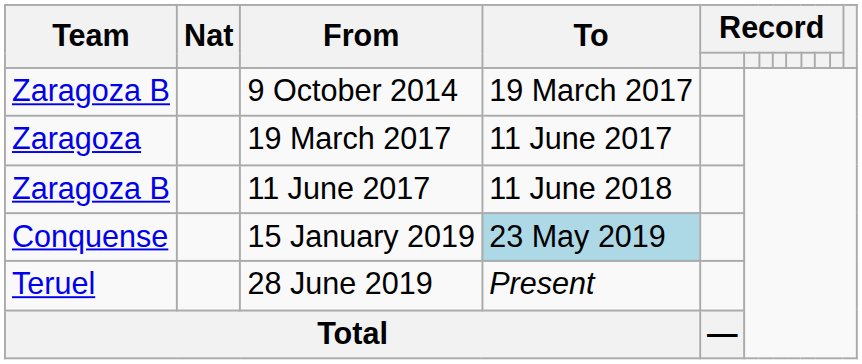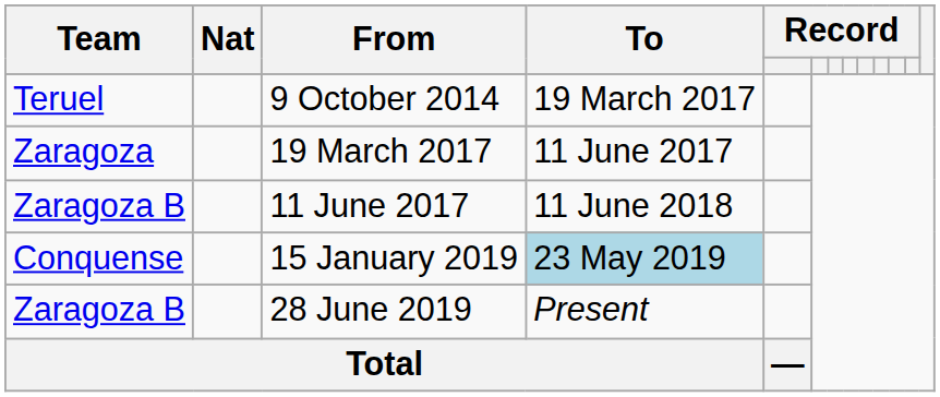9 October 2014 | Team: Zaragoza B -> Teruel
28 June 2019 | Team: Teruel -> Zaragoza B
